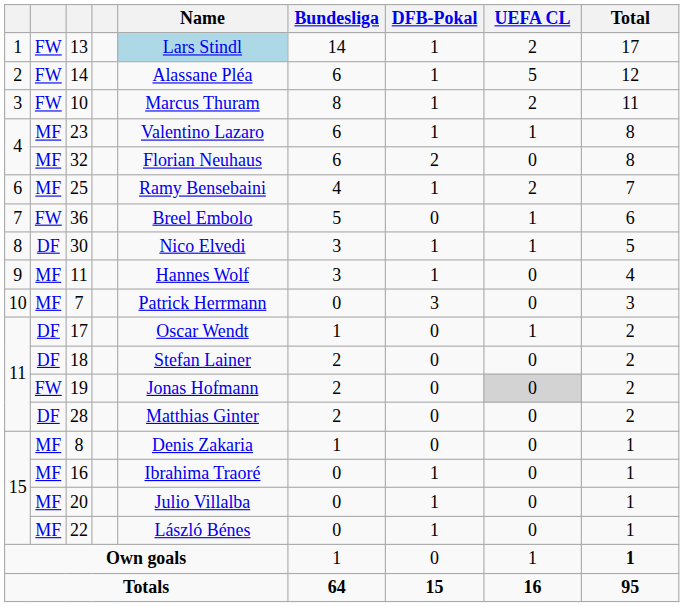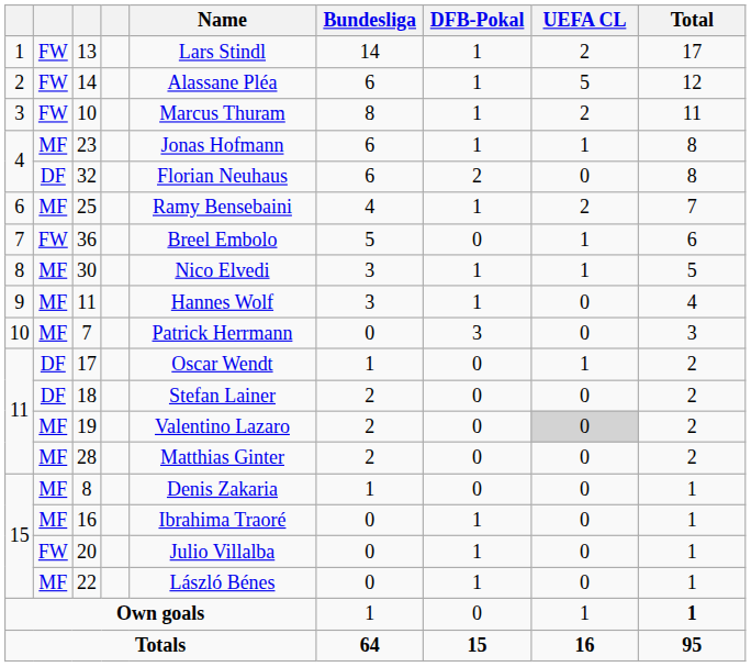13 | Name: lightblue background -> no background
23 | Name: Valentino Lazaro -> Jonas Hofmann
32 | column 2: MF -> DF
30 | column 2: DF -> MF
19 | column 2: FW -> MF
19 | Name: Jonas Hofmann -> Valentino Lazaro
28 | column 2: DF -> MF
20 | column 2: MF -> FW
